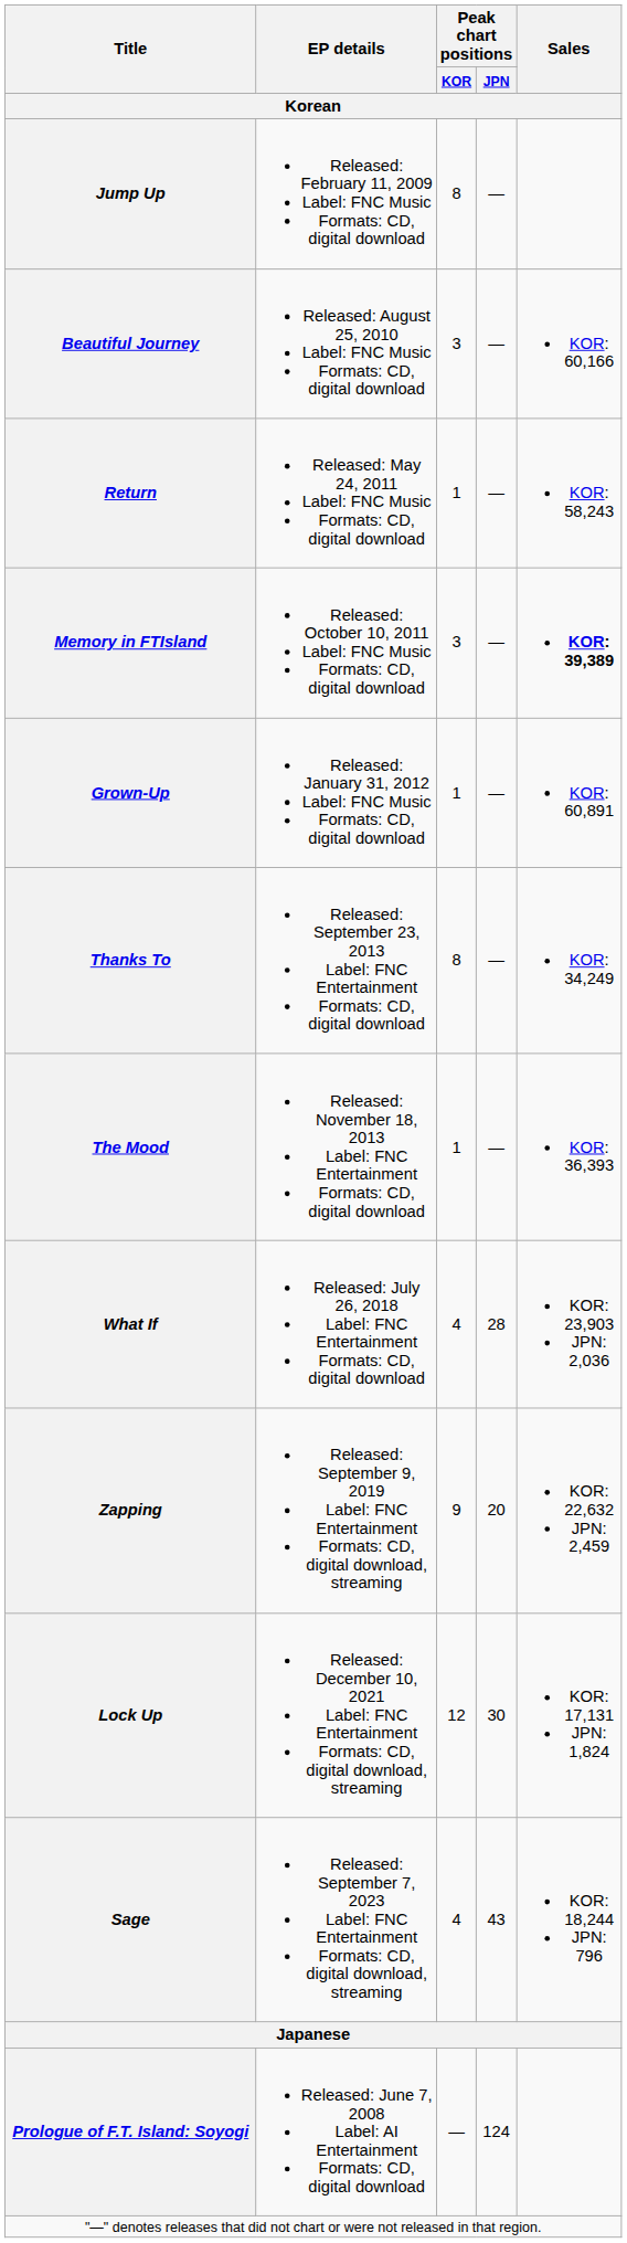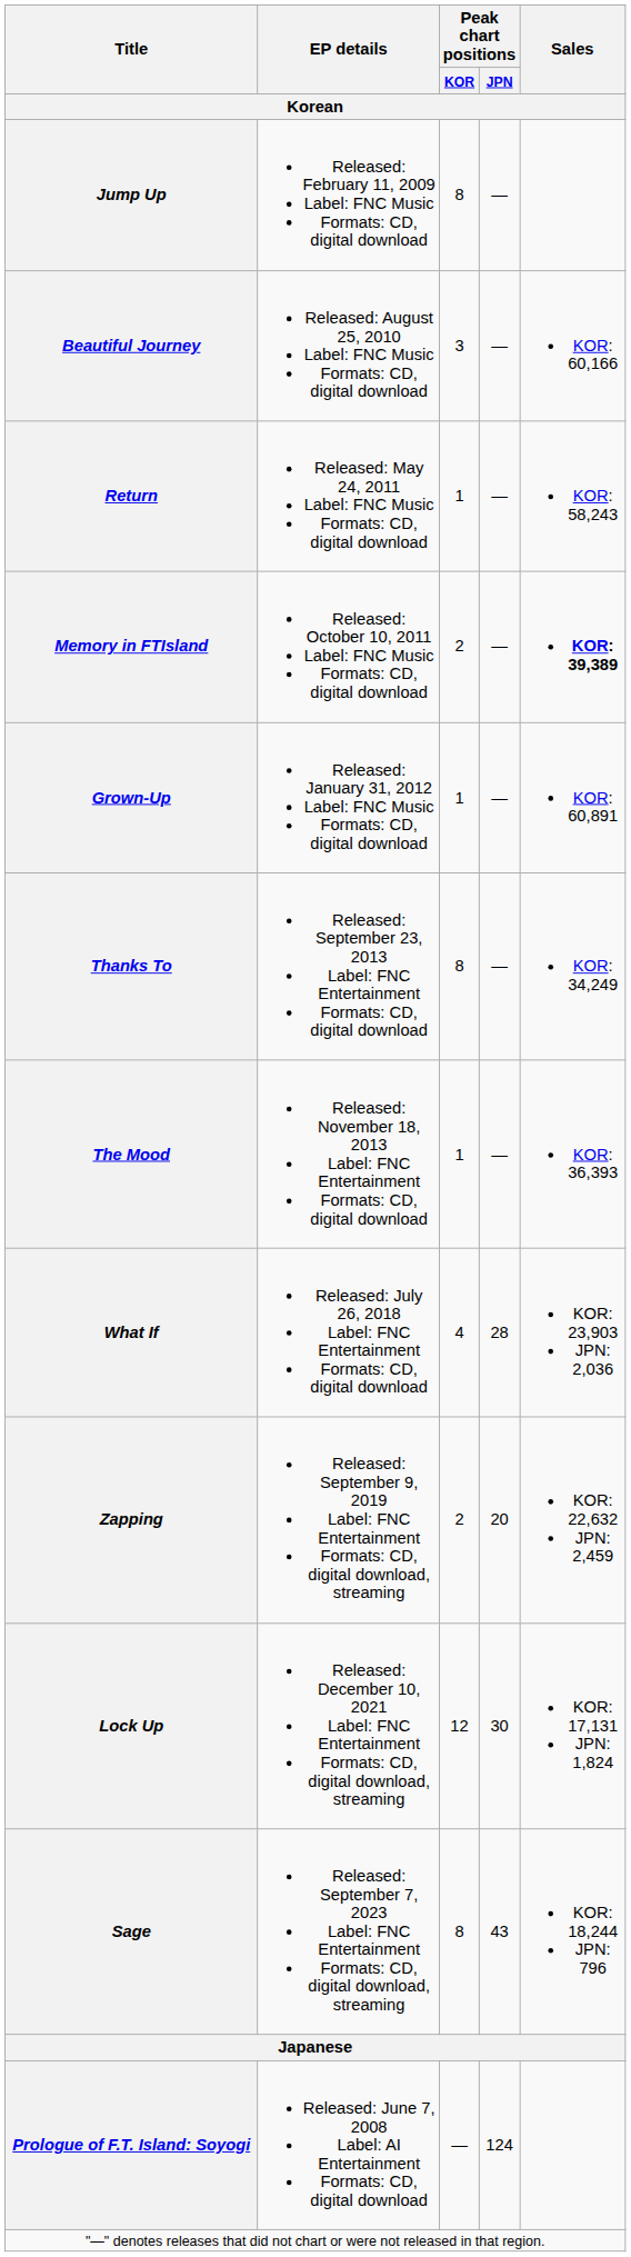Memory in FTIsland | Peak chart positions / KOR: 3 -> 2
Zapping | Peak chart positions / KOR: 9 -> 2
Sage | Peak chart positions / KOR: 4 -> 8
